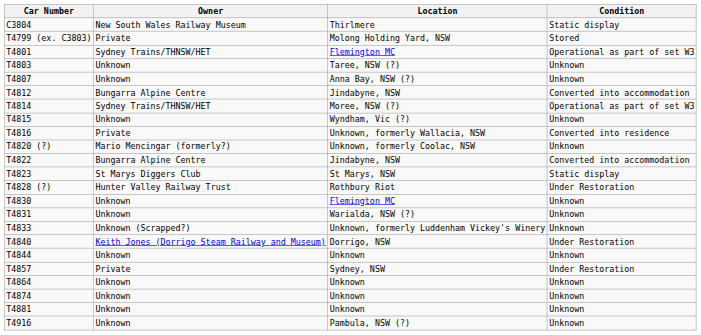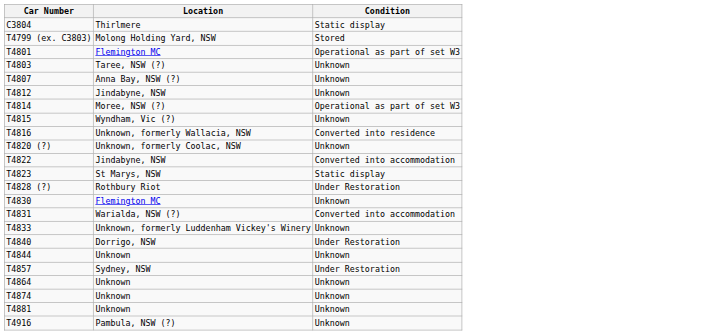- column: Owner | New South Wales Railway Museum | Private | Sydney Trains/THNSW/HET | Unknown | Unknown | Bungarra Alpine Centre | Sydney Trains/THNSW/HET | Unknown | Private | Mario Mencingar (formerly?) | Bungarra Alpine Centre | St Marys Diggers Club | Hunter Valley Railway Trust | Unknown | Unknown | Unknown (Scrapped?) | Keith Jones (Dorrigo Steam Railway and Museum) | Unknown | Private | Unknown | Unknown | Unknown | Unknown
T4812 | Condition: Converted into accommodation -> Unknown
T4831 | Condition: Unknown -> Converted into accommodation
